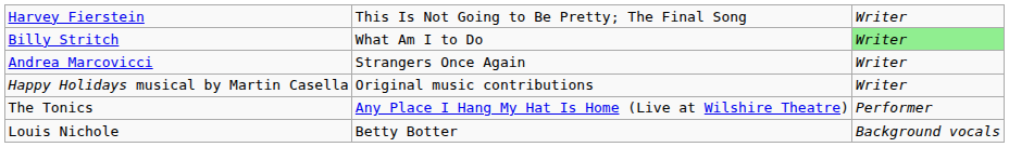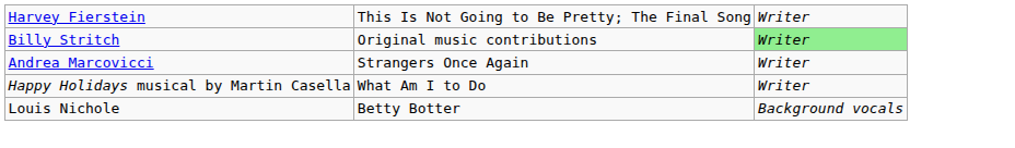Billy Stritch | column 2: What Am I to Do -> Original music contributions
Happy Holidays musical by Martin Casella | column 2: Original music contributions -> What Am I to Do
- row: The Tonics | Any Place I Hang My Hat Is Home (Live at Wilshire Theatre) | Performer
